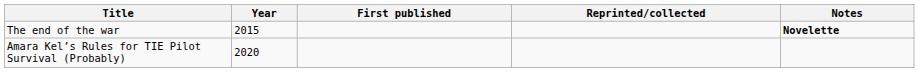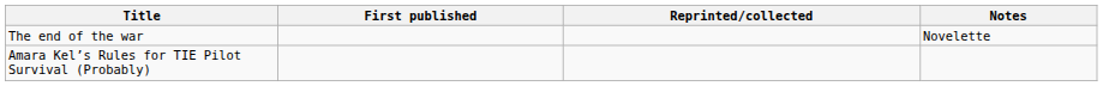- column: Year | 2015 | 2020
The end of the war | Notes: bold -> normal
